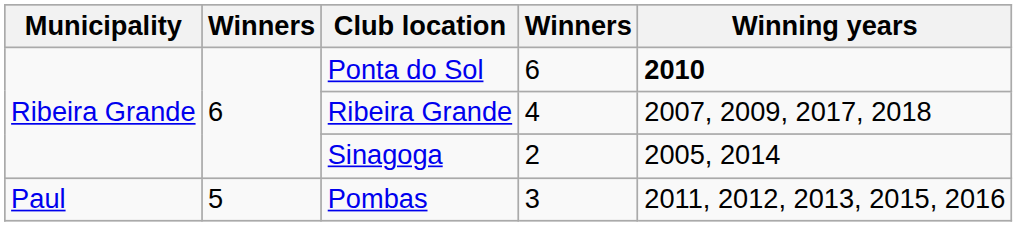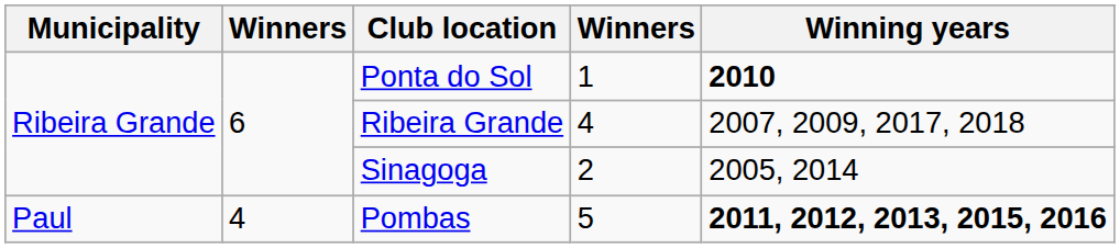Ponta do Sol | column 4: 6 -> 1
Pombas | column 2: 5 -> 4
Pombas | column 4: 3 -> 5
Pombas | Winning years: normal -> bold
